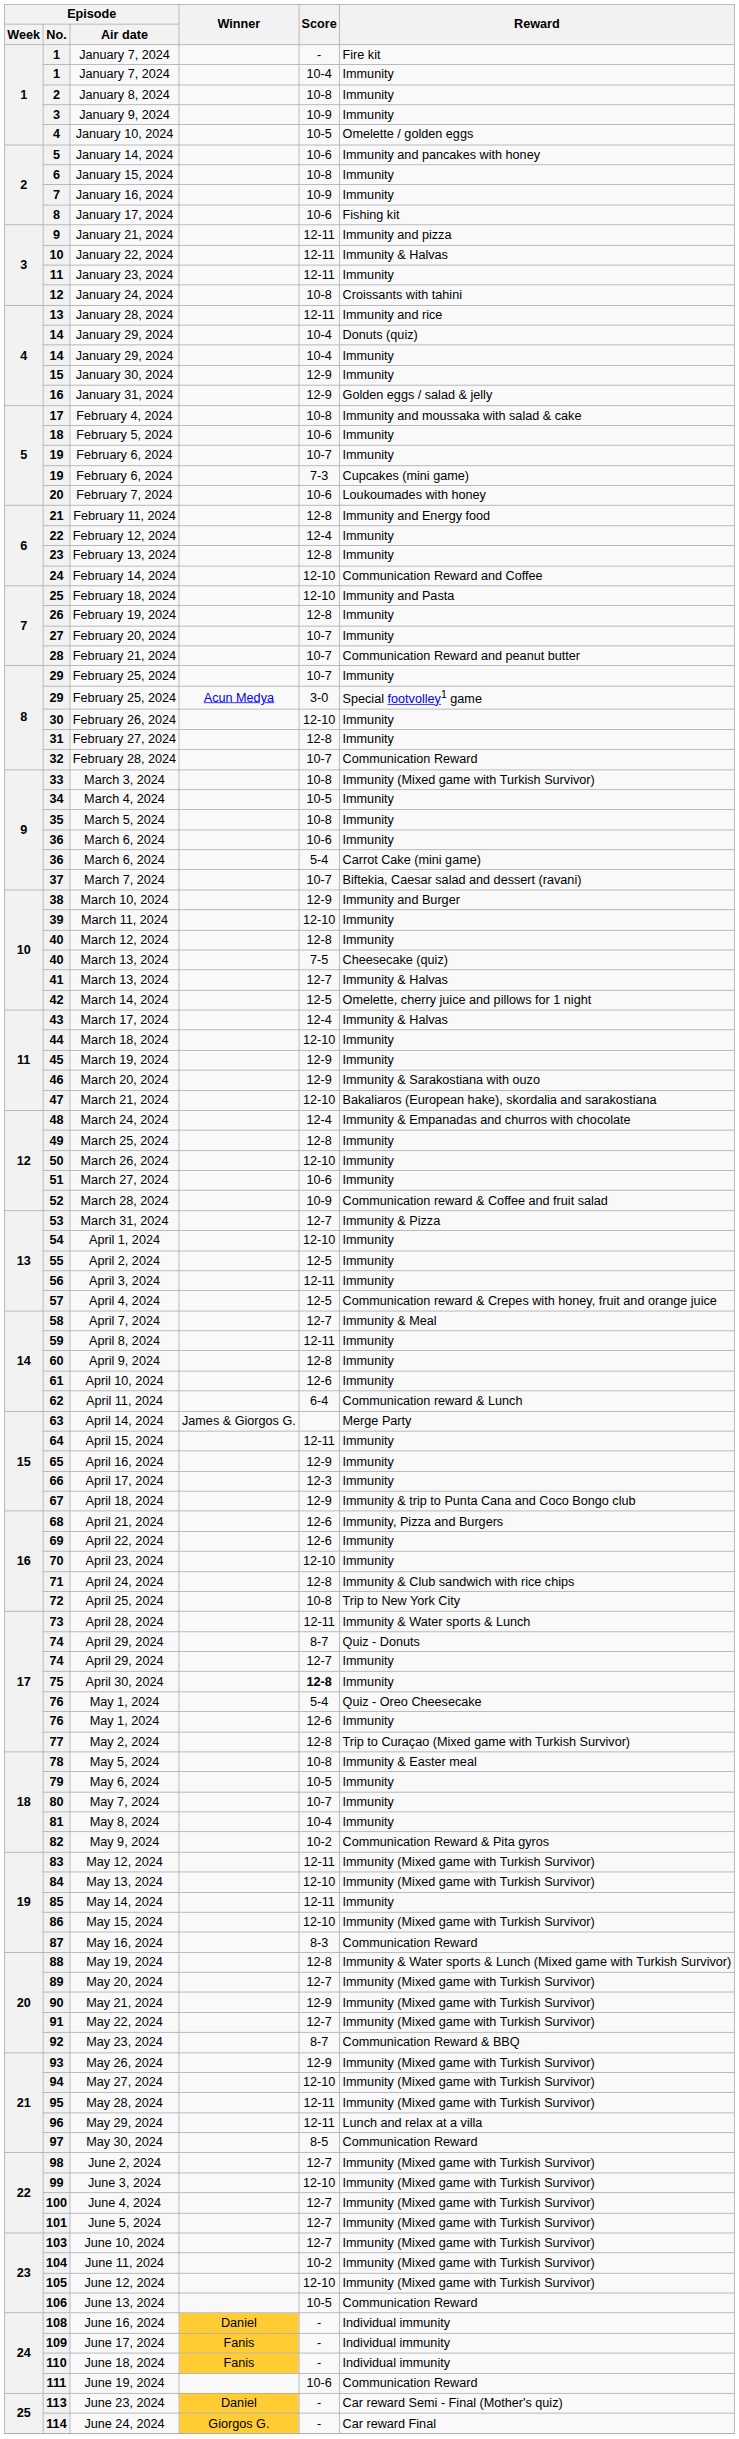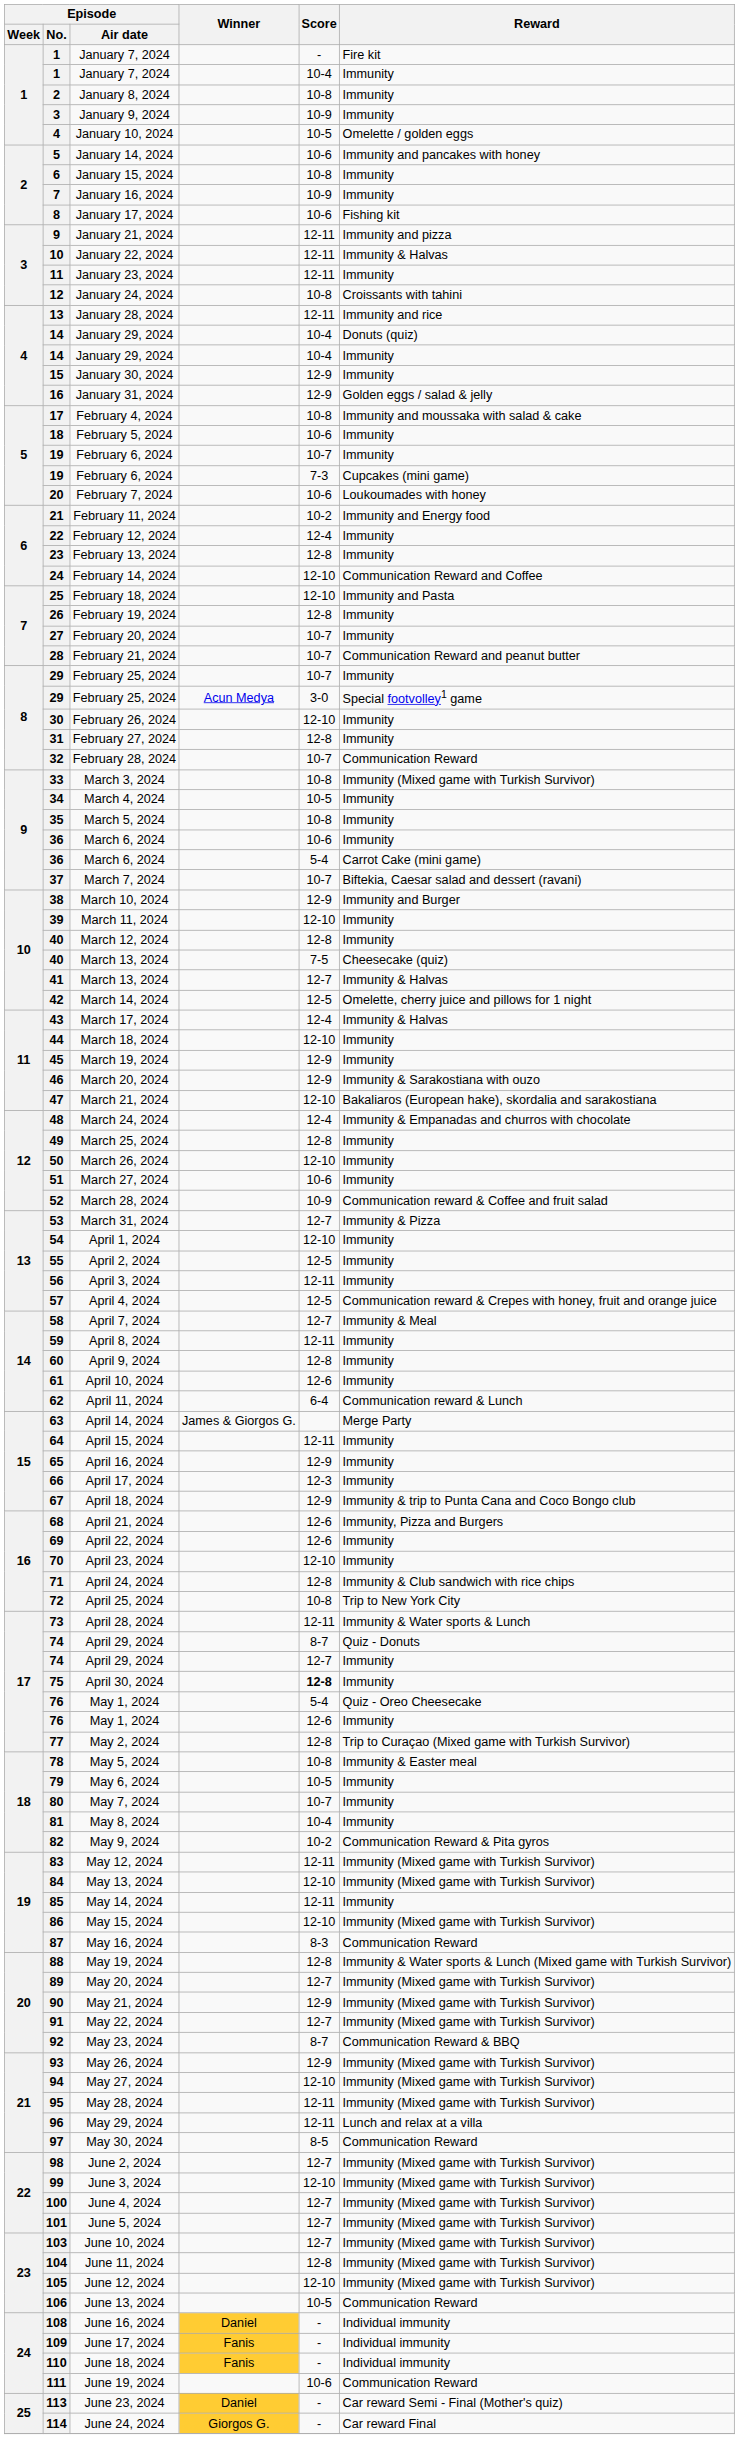February 11, 2024 | Score: 12-8 -> 10-2
June 11, 2024 | Score: 10-2 -> 12-8
